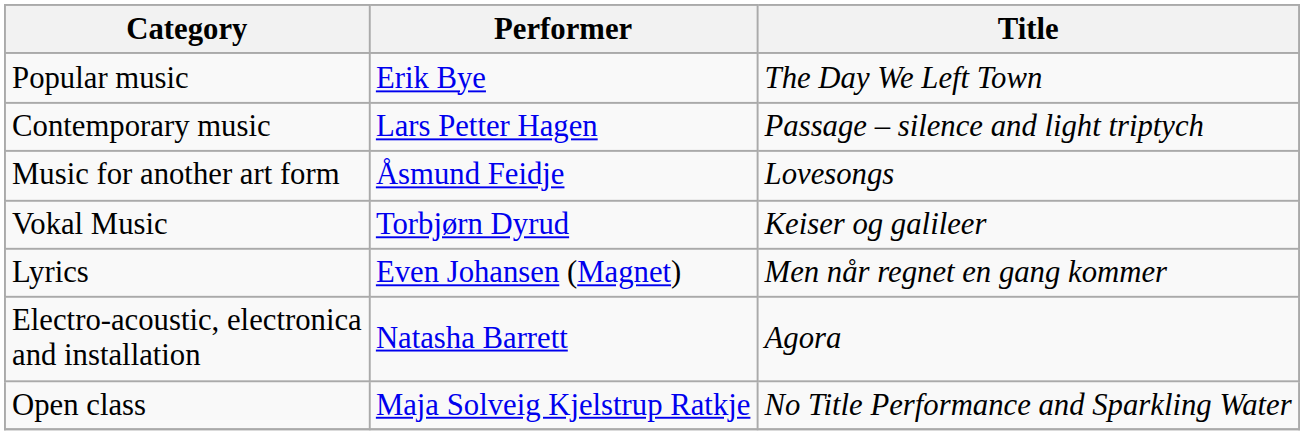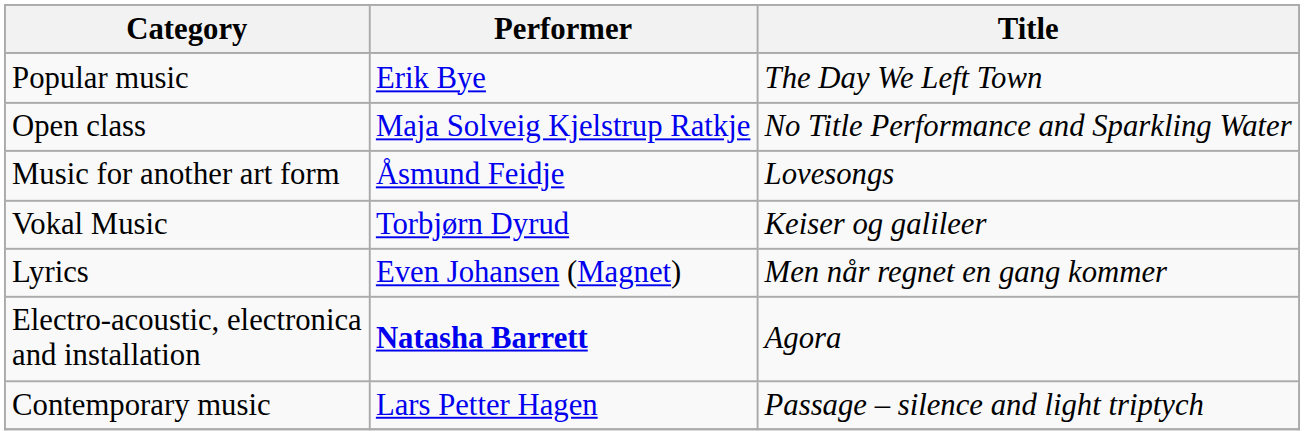rows swapped: Contemporary music <-> Open class
Electro-acoustic, electronica and installation | Performer: normal -> bold
